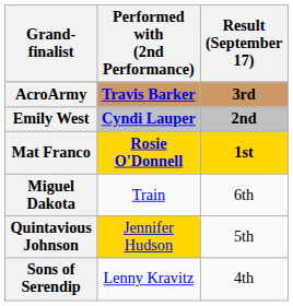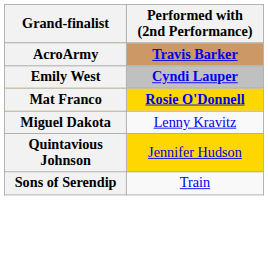- column: Result (September 17) | 3rd | 2nd | 1st | 6th | 5th | 4th
Miguel Dakota | Performed with (2nd Performance): Train -> Lenny Kravitz
Sons of Serendip | Performed with (2nd Performance): Lenny Kravitz -> Train
